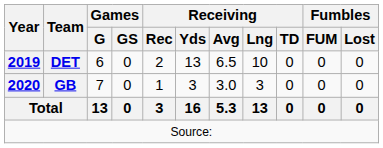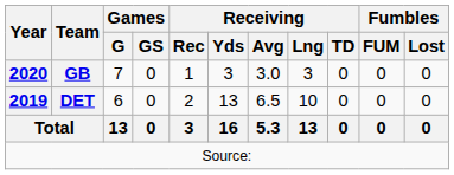rows swapped: DET <-> GB
